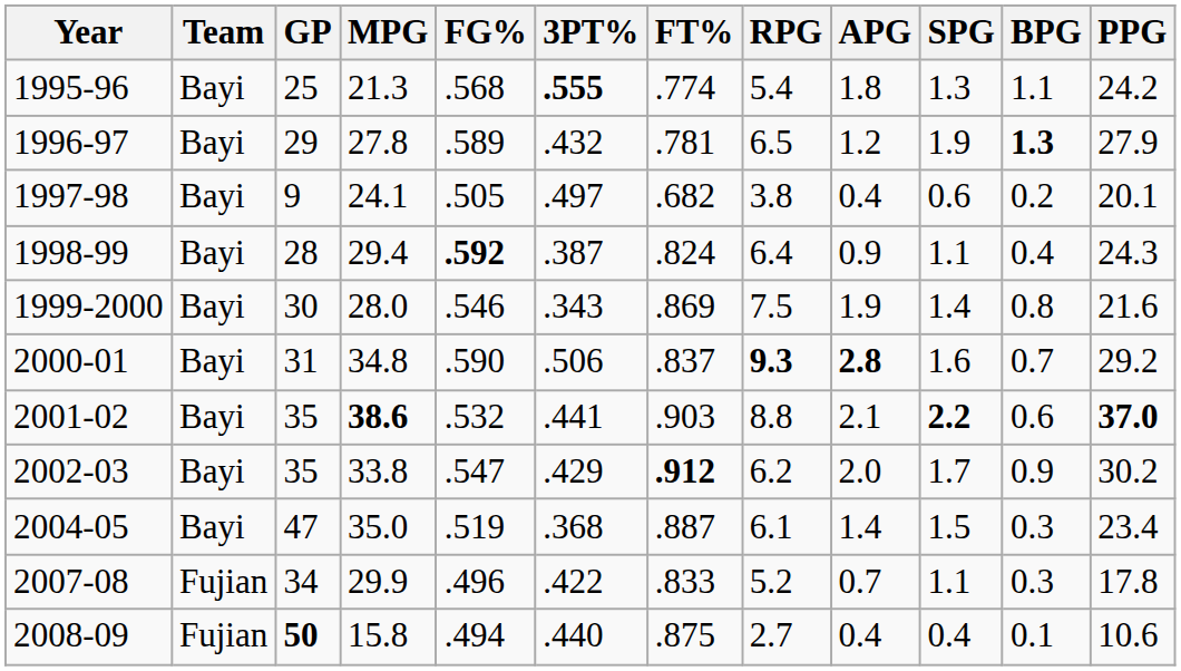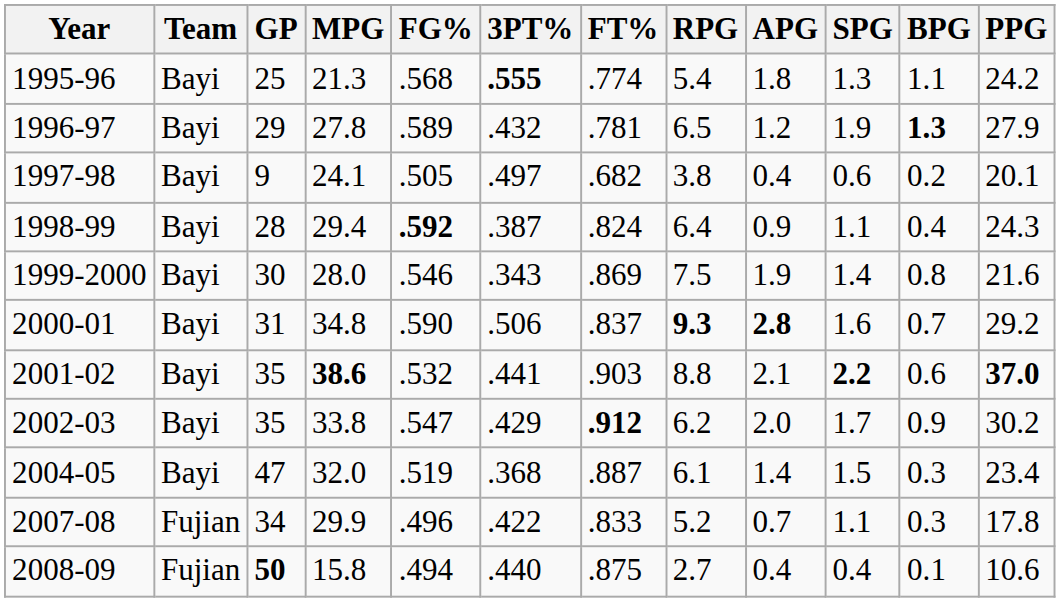2004-05 | MPG: 35.0 -> 32.0
